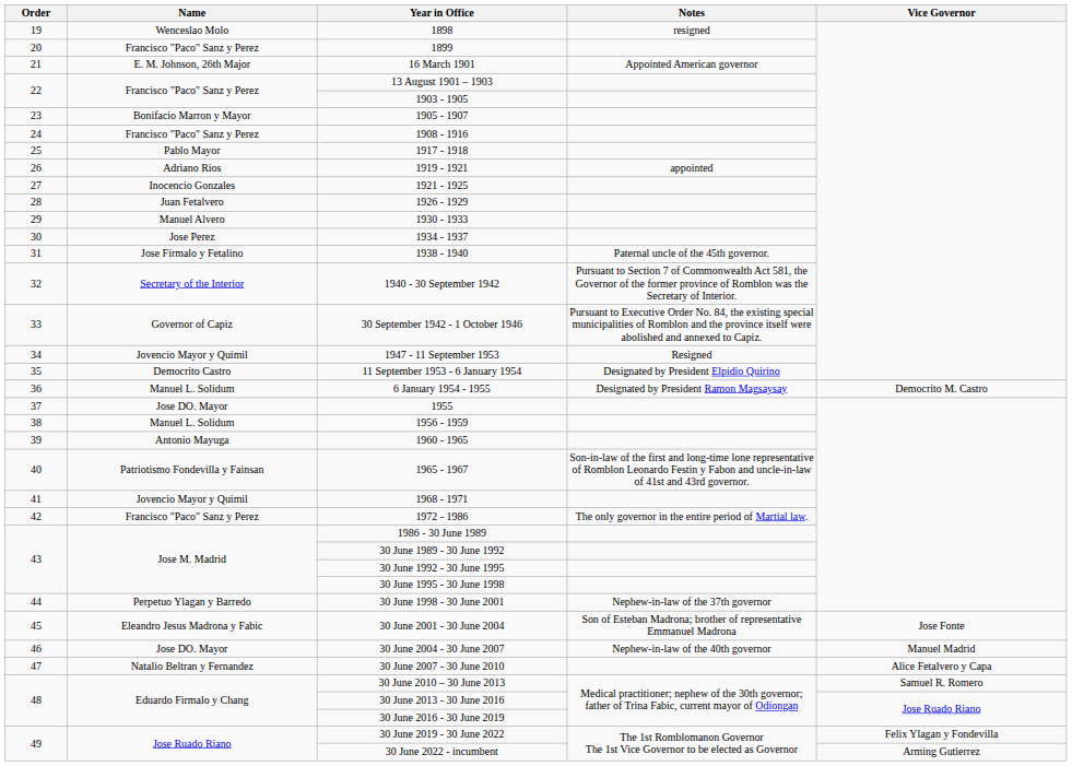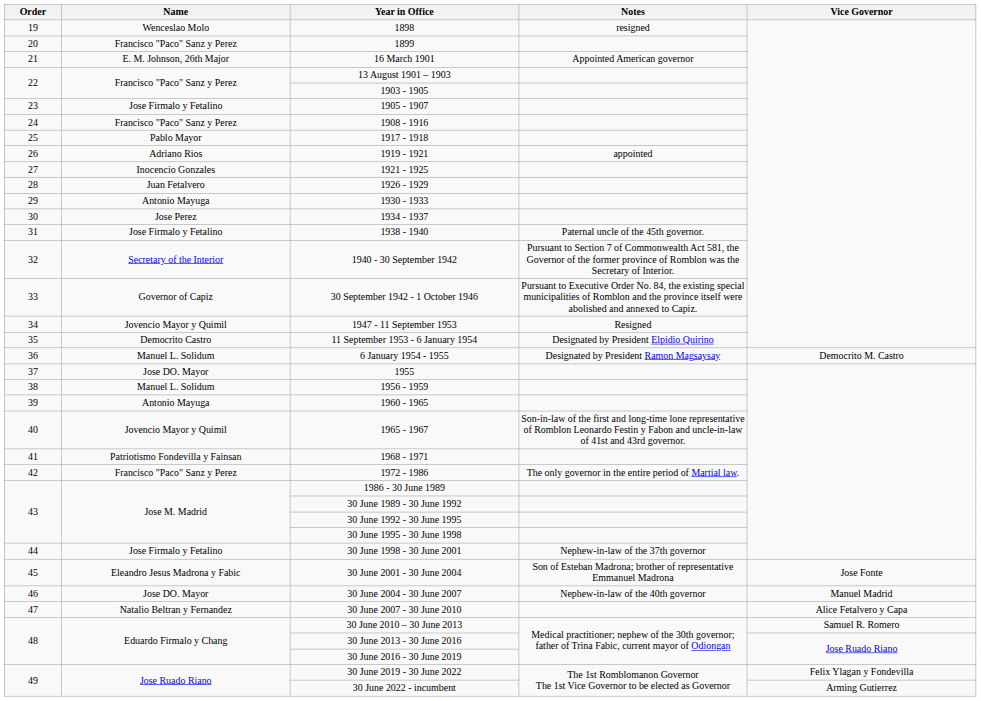1905 - 1907 | Name: Bonifacio Marron y Mayor -> Jose Firmalo y Fetalino
1930 - 1933 | Name: Manuel Alvero -> Antonio Mayuga
1965 - 1967 | Name: Patriotismo Fondevilla y Fainsan -> Jovencio Mayor y Quimil
1968 - 1971 | Name: Jovencio Mayor y Quimil -> Patriotismo Fondevilla y Fainsan
30 June 1998 - 30 June 2001 | Name: Perpetuo Ylagan y Barredo -> Jose Firmalo y Fetalino
